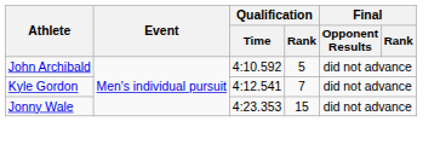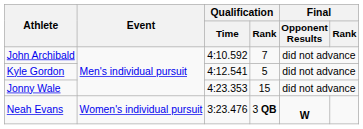John Archibald | Qualification / Rank: 5 -> 7
Kyle Gordon | Qualification / Rank: 7 -> 5
+ row: Neah Evans | Women's individual pursuit | 3:23.476 | 3 QB | W
